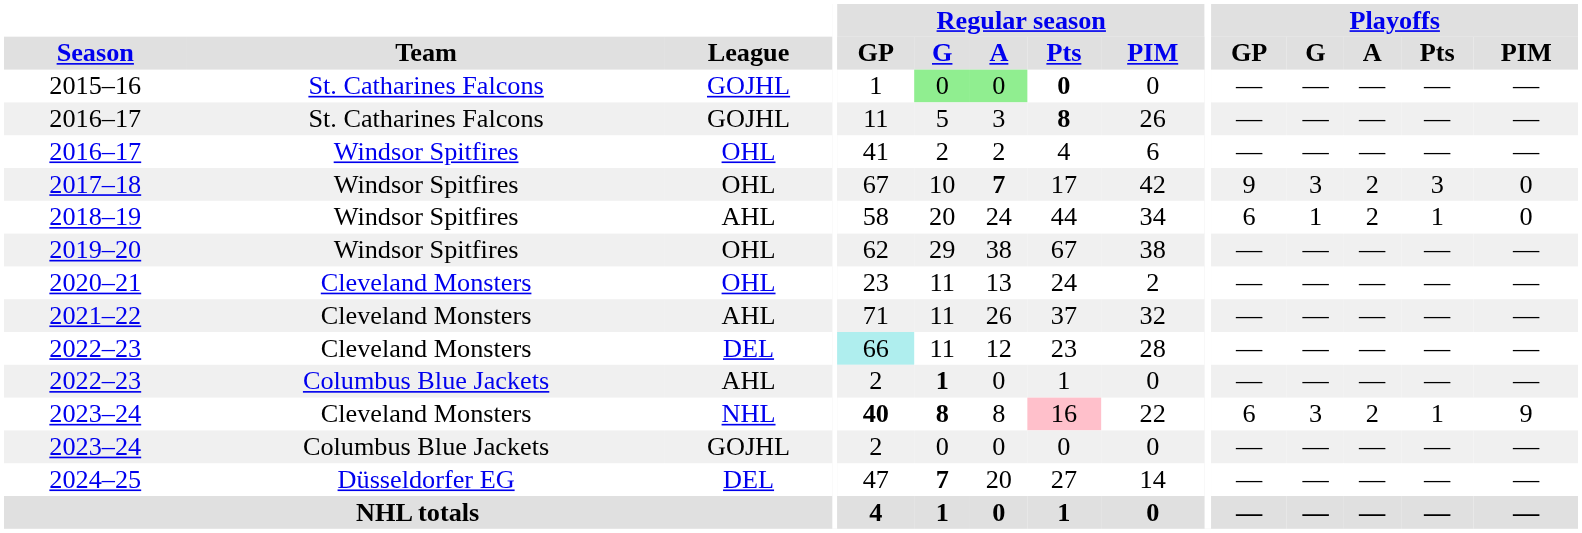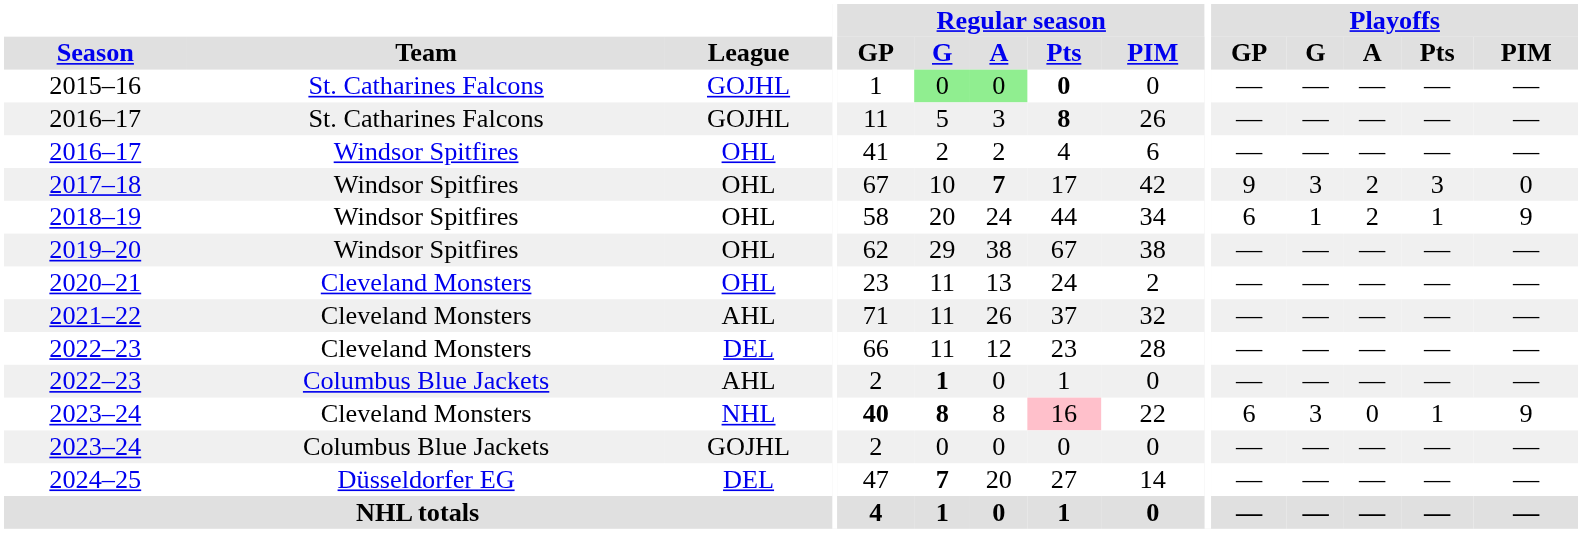2018–19 | League: AHL -> OHL
2018–19 | Playoffs / PIM: 0 -> 9
2022–23 / Cleveland Monsters | Regular season / GP: paleturquoise background -> no background
2023–24 / Cleveland Monsters | Playoffs / A: 2 -> 0
